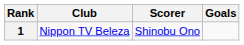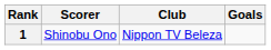columns swapped: Scorer <-> Club
